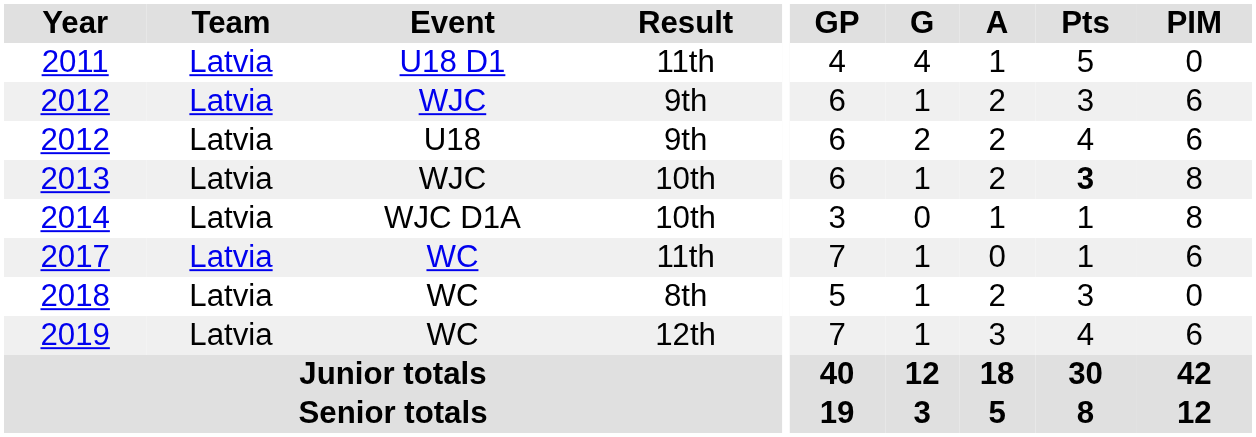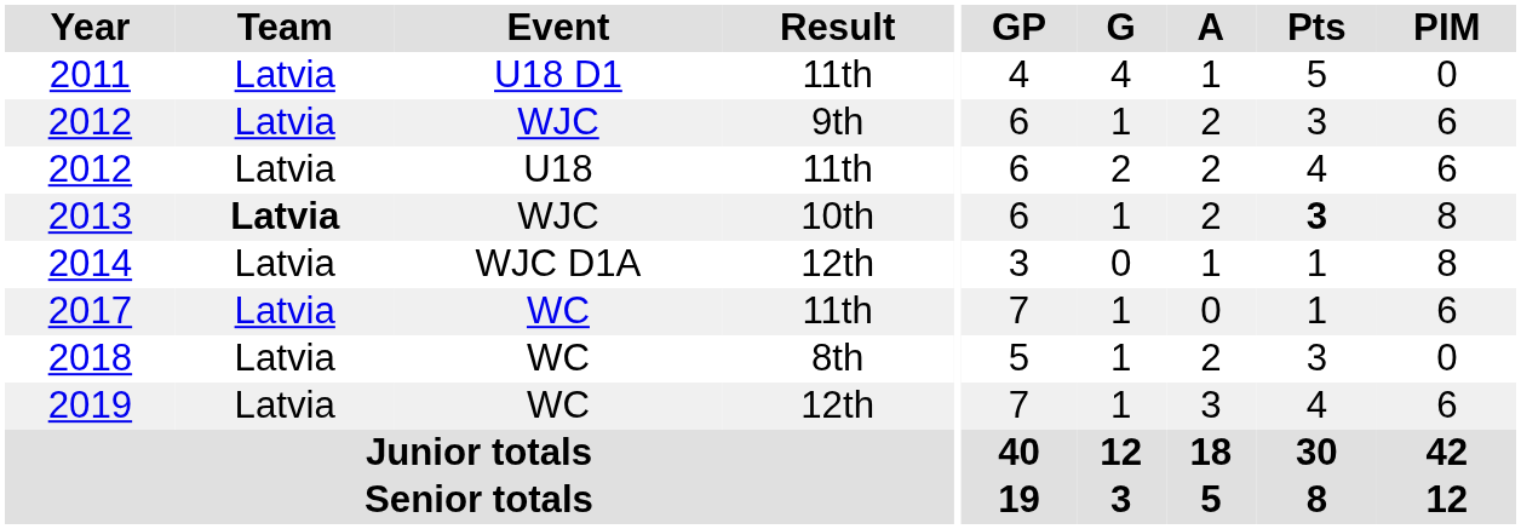2012 / U18 | Result: 9th -> 11th
2013 | Team: normal -> bold
2014 | Result: 10th -> 12th
